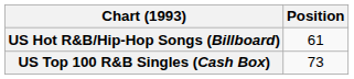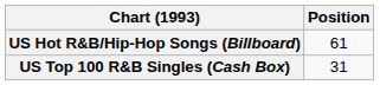US Top 100 R&B Singles (Cash Box) | Position: 73 -> 31
